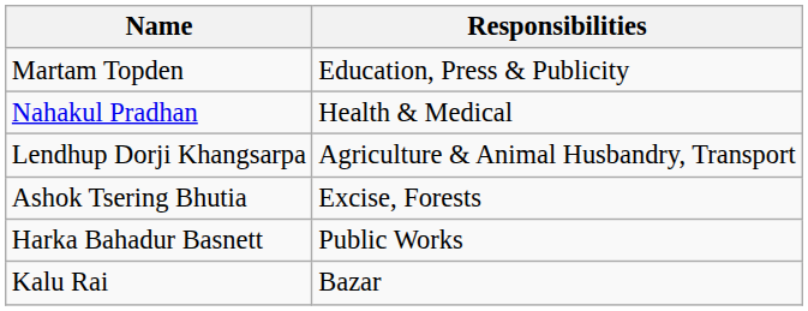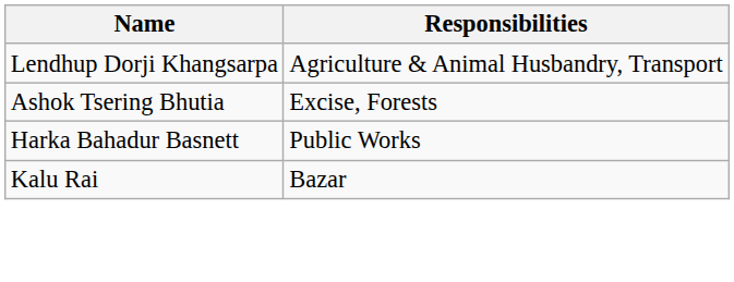- row: Martam Topden | Education, Press & Publicity
- row: Nahakul Pradhan | Health & Medical
